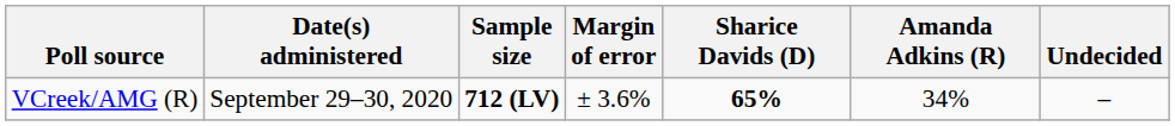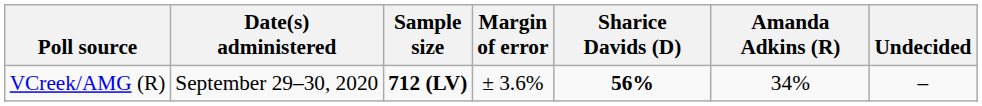VCreek/AMG (R) | Sharice Davids (D): 65% -> 56%
